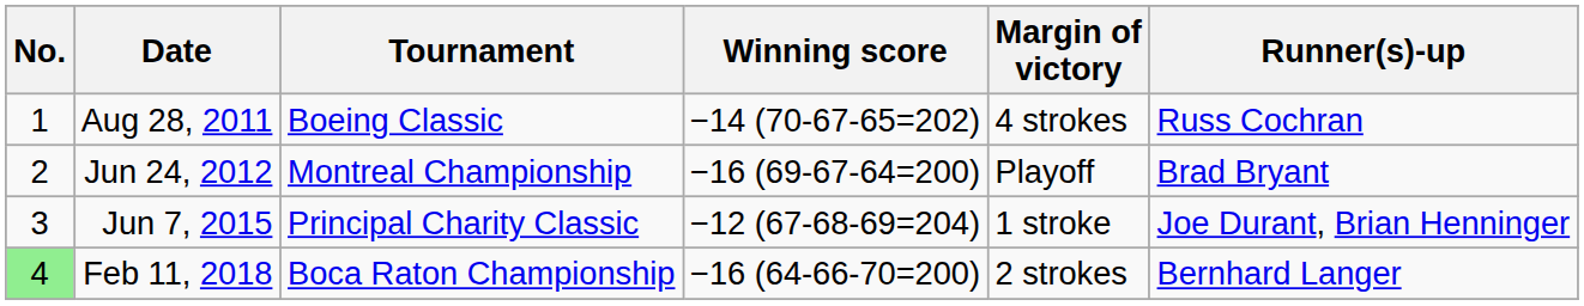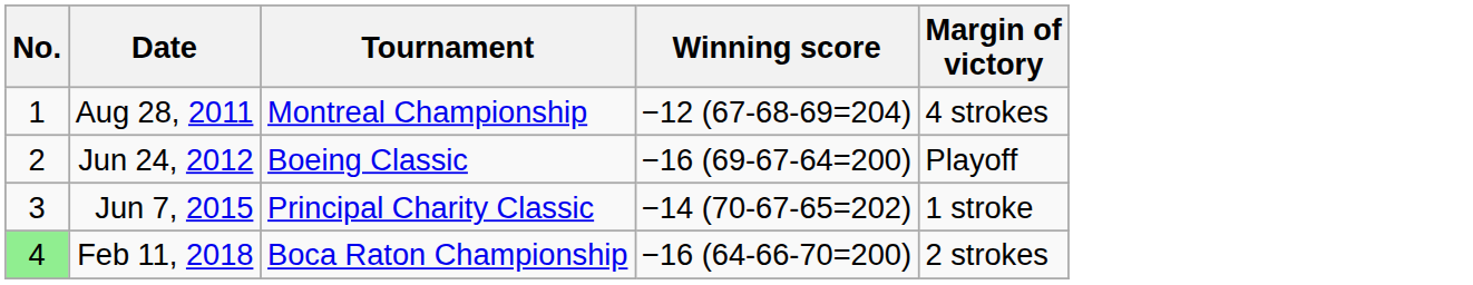- column: Runner(s)-up | Russ Cochran | Brad Bryant | Joe Durant, Brian Henninger | Bernhard Langer
Aug 28, 2011 | Tournament: Boeing Classic -> Montreal Championship
Aug 28, 2011 | Winning score: −14 (70-67-65=202) -> −12 (67-68-69=204)
Jun 24, 2012 | Tournament: Montreal Championship -> Boeing Classic
Jun 7, 2015 | Winning score: −12 (67-68-69=204) -> −14 (70-67-65=202)
